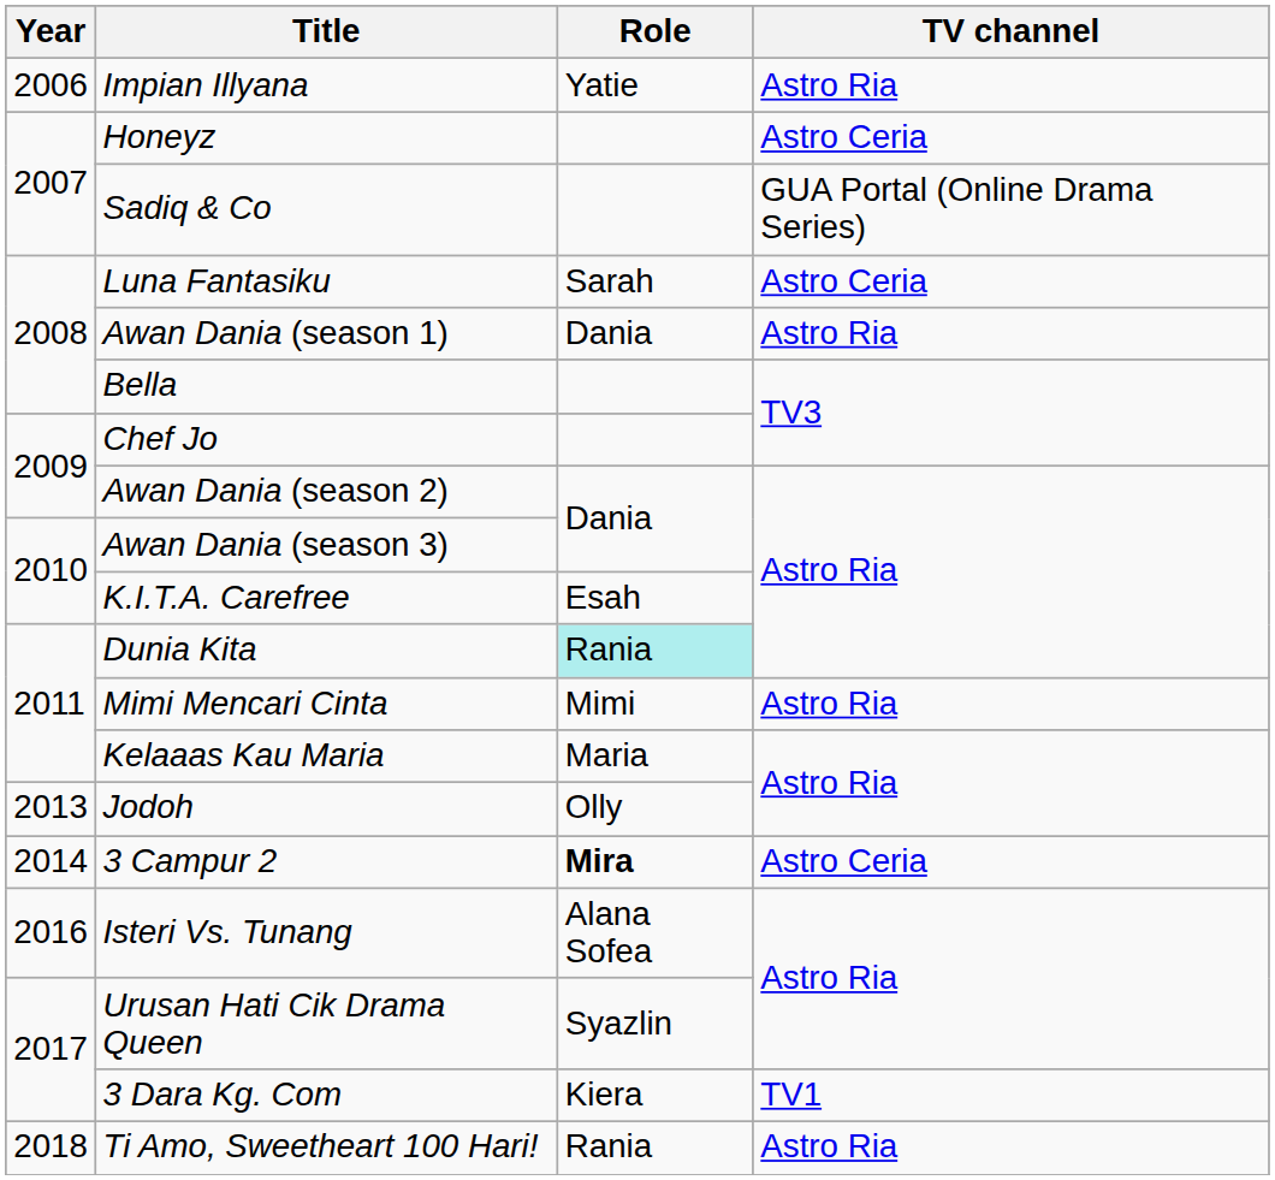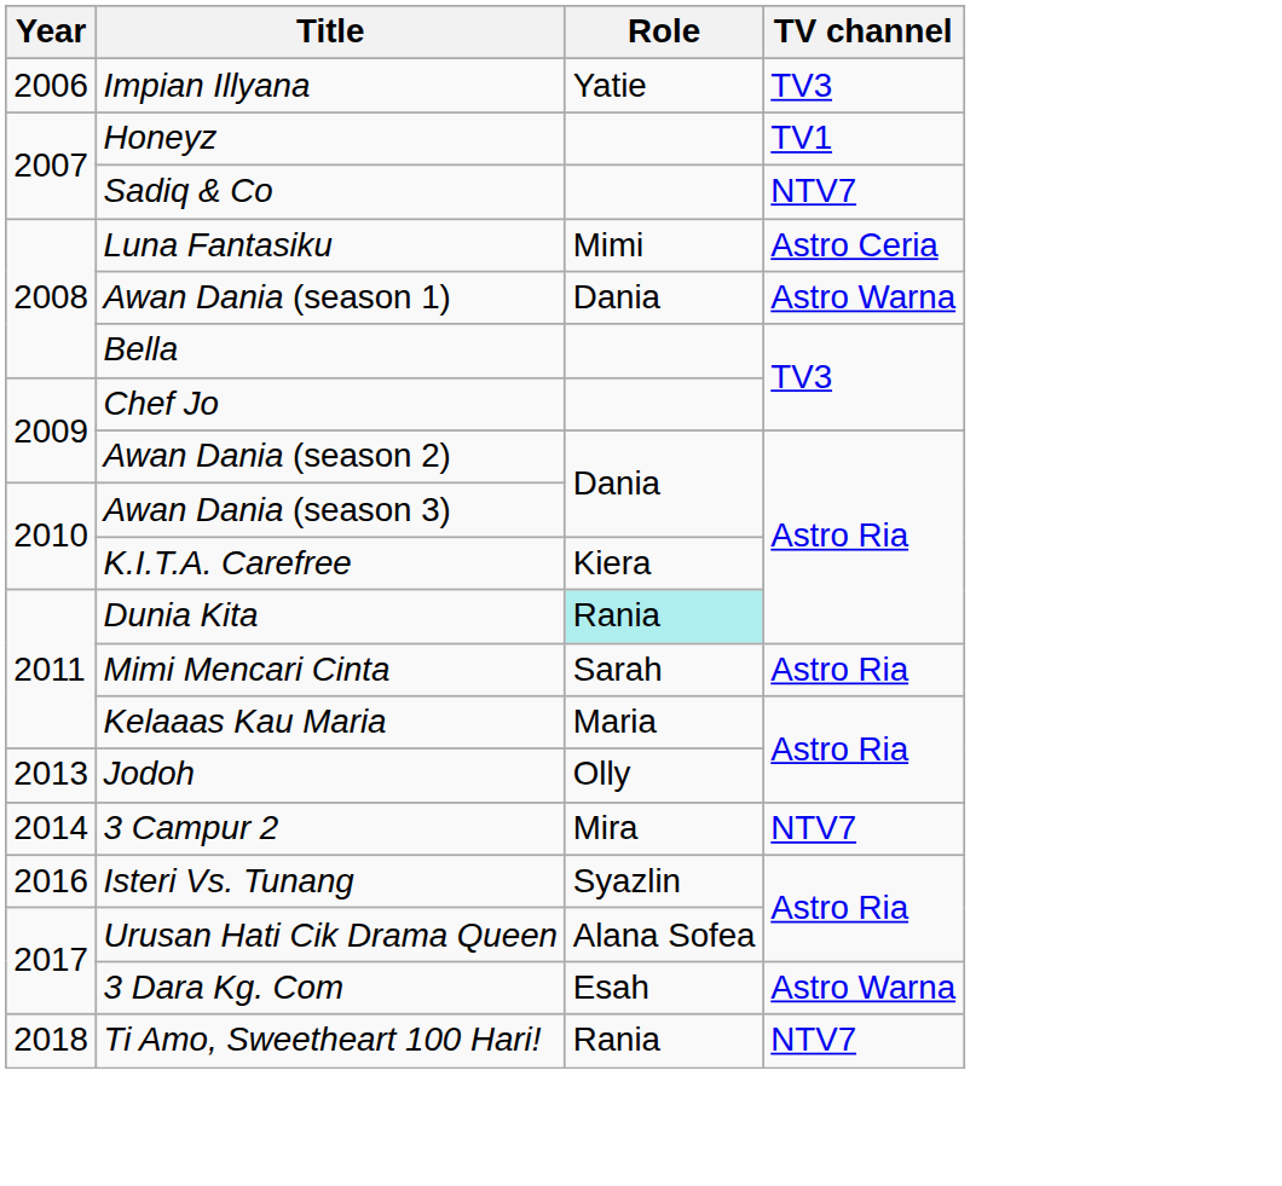Impian Illyana | TV channel: Astro Ria -> TV3
Honeyz | TV channel: Astro Ceria -> TV1
Sadiq & Co | TV channel: GUA Portal (Online Drama Series) -> NTV7
Luna Fantasiku | Role: Sarah -> Mimi
Awan Dania (season 1) | TV channel: Astro Ria -> Astro Warna
K.I.T.A. Carefree | Role: Esah -> Kiera
Mimi Mencari Cinta | Role: Mimi -> Sarah
3 Campur 2 | Role: bold -> normal
3 Campur 2 | TV channel: Astro Ceria -> NTV7
Isteri Vs. Tunang | Role: Alana Sofea -> Syazlin
Urusan Hati Cik Drama Queen | Role: Syazlin -> Alana Sofea
3 Dara Kg. Com | Role: Kiera -> Esah
3 Dara Kg. Com | TV channel: TV1 -> Astro Warna
Ti Amo, Sweetheart 100 Hari! | TV channel: Astro Ria -> NTV7
